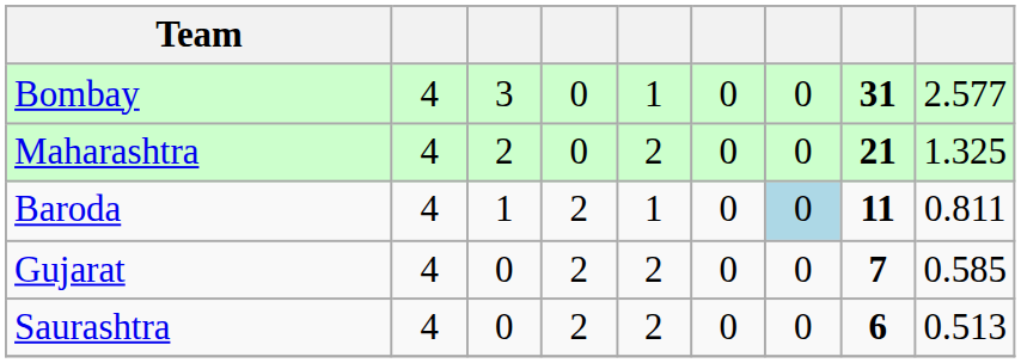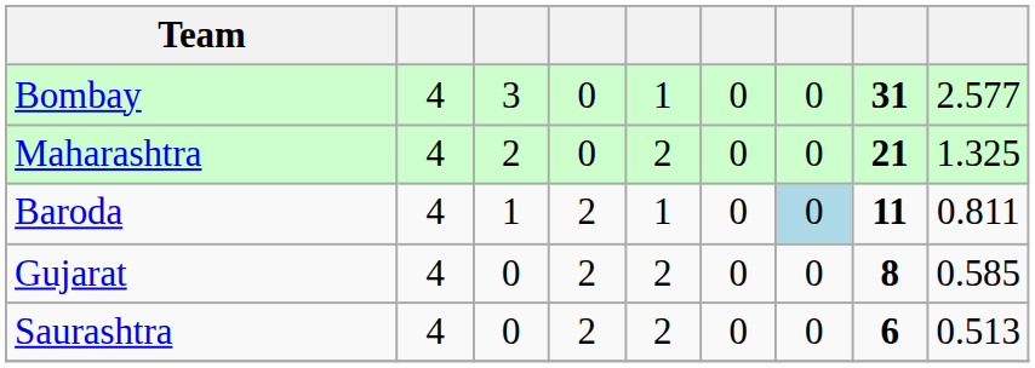Gujarat | column 8: 7 -> 8
